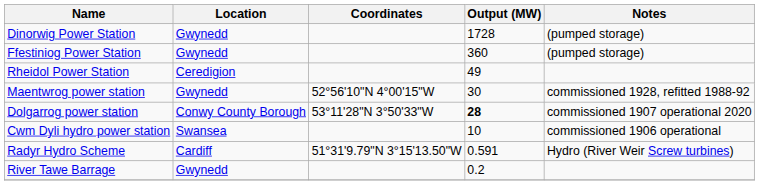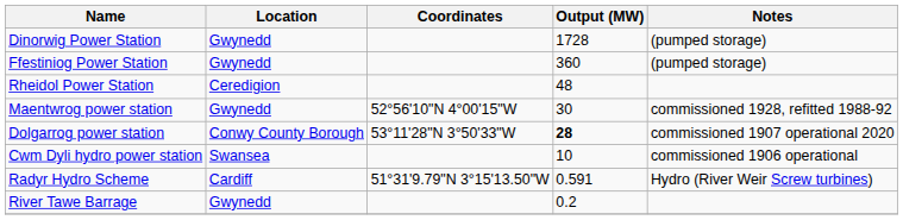Rheidol Power Station | Output (MW): 49 -> 48
